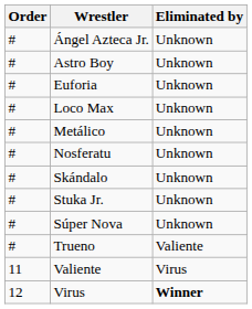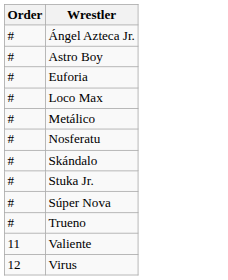- column: Eliminated by | Unknown | Unknown | Unknown | Unknown | Unknown | Unknown | Unknown | Unknown | Unknown | Valiente | Virus | Winner
